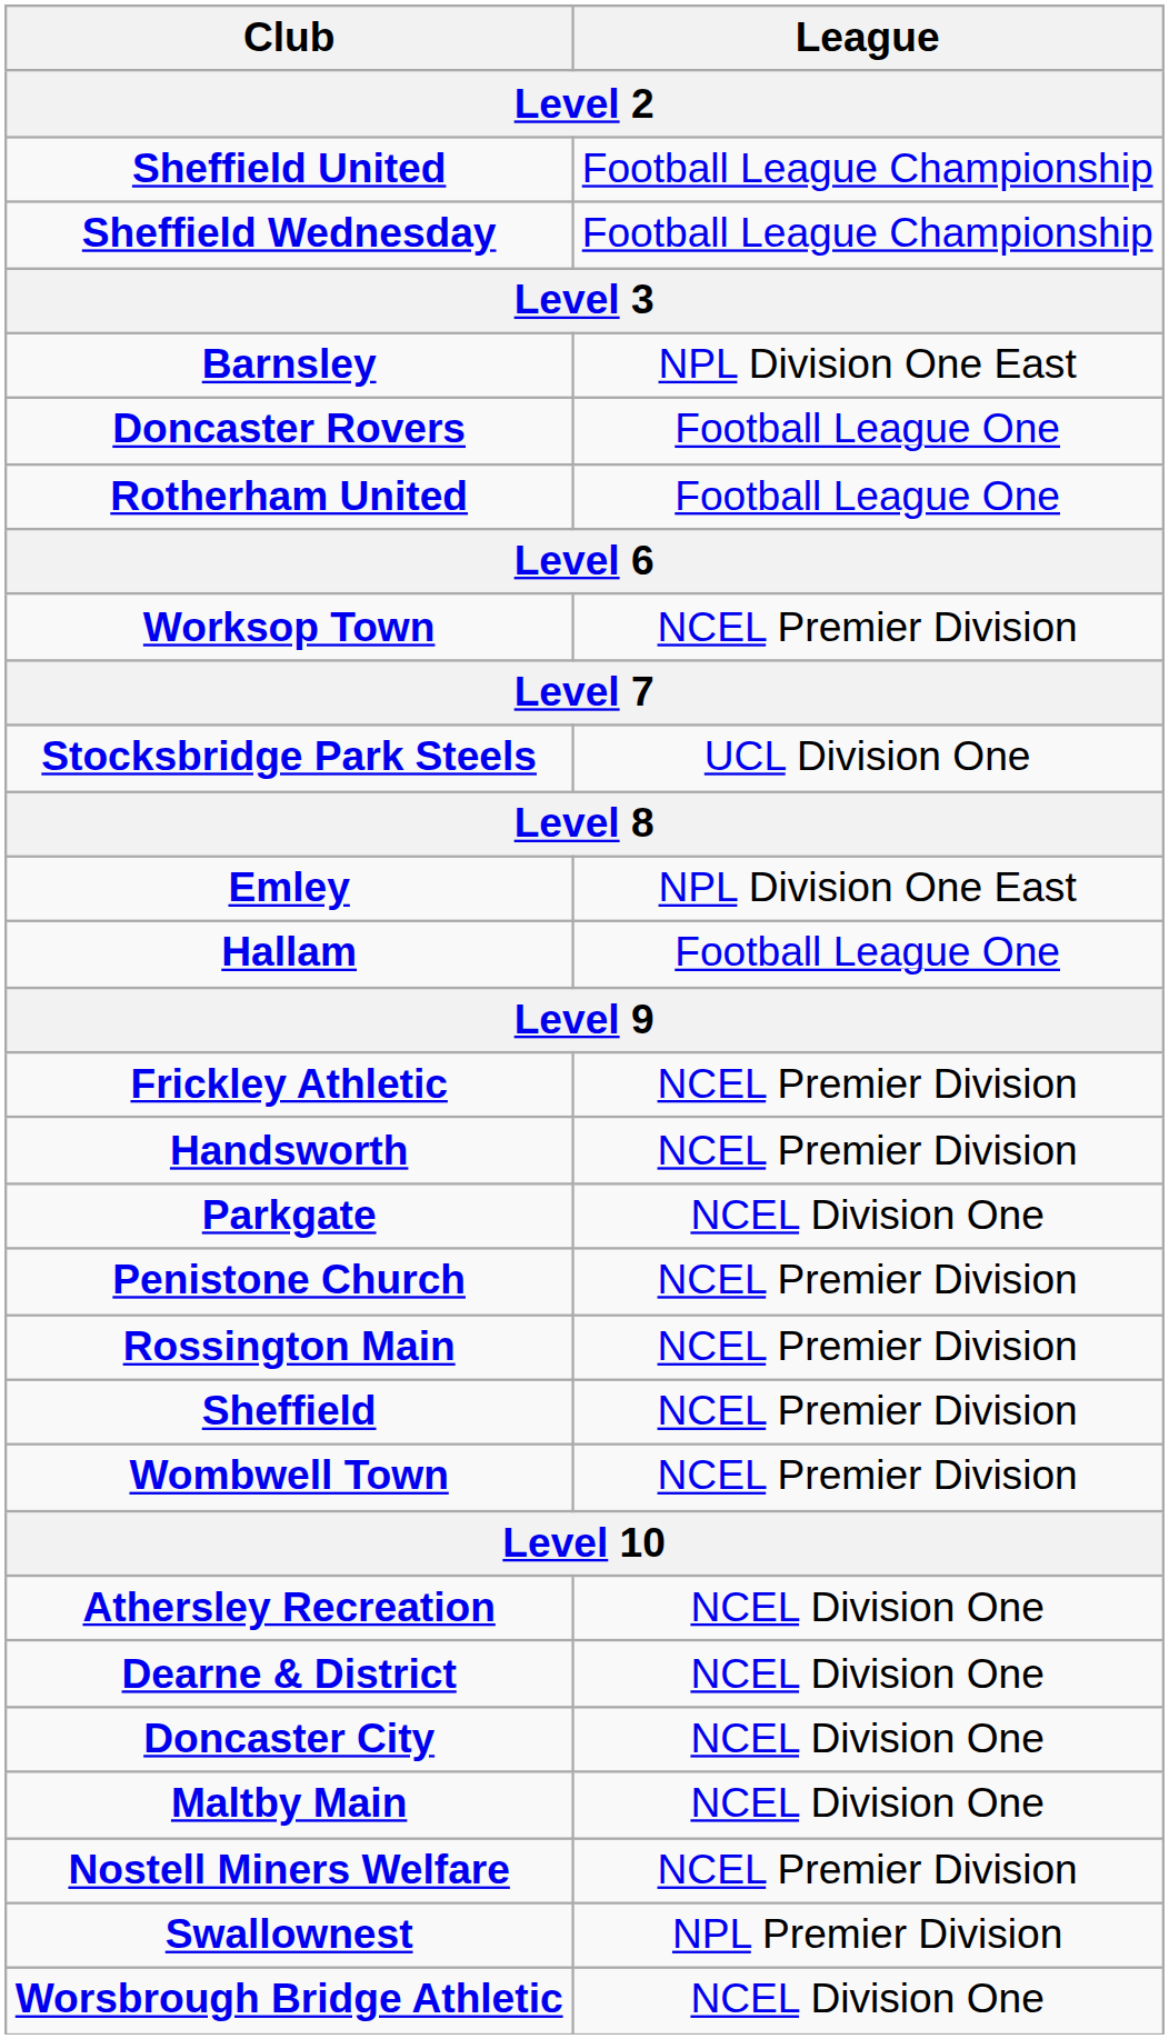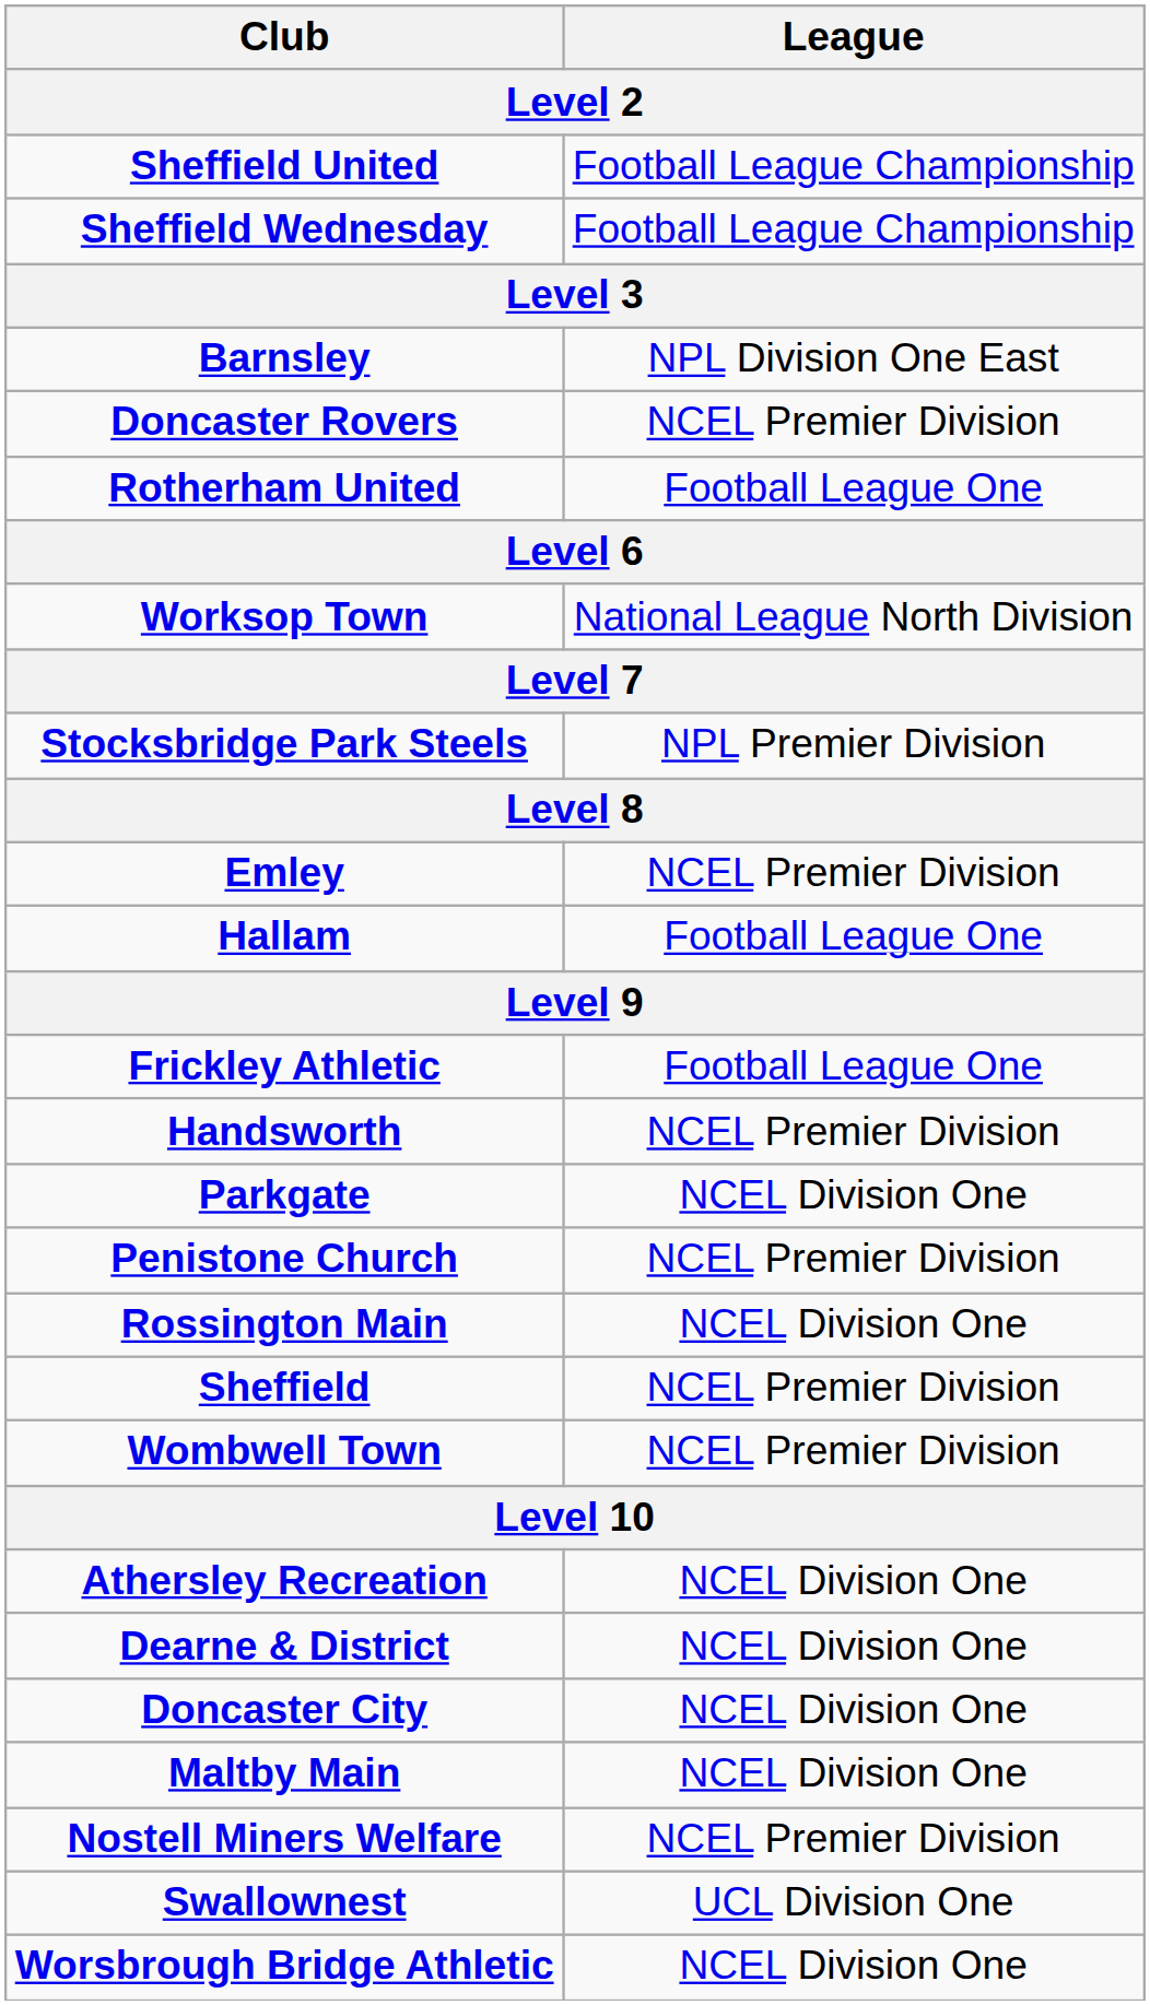Doncaster Rovers | League: Football League One -> NCEL Premier Division
Worksop Town | League: NCEL Premier Division -> National League North Division
Stocksbridge Park Steels | League: UCL Division One -> NPL Premier Division
Emley | League: NPL Division One East -> NCEL Premier Division
Frickley Athletic | League: NCEL Premier Division -> Football League One
Rossington Main | League: NCEL Premier Division -> NCEL Division One
Swallownest | League: NPL Premier Division -> UCL Division One
